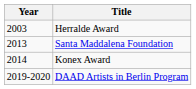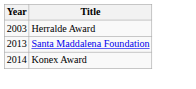- row: 2019-2020 | DAAD Artists in Berlin Program
